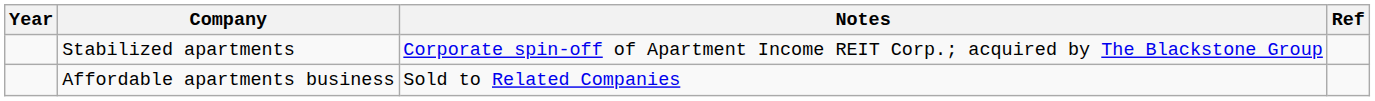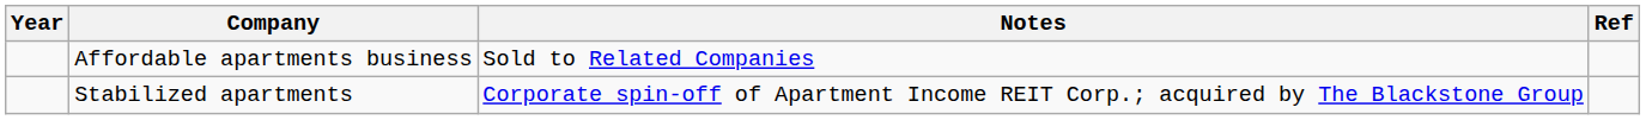rows swapped: Affordable apartments business <-> Stabilized apartments
